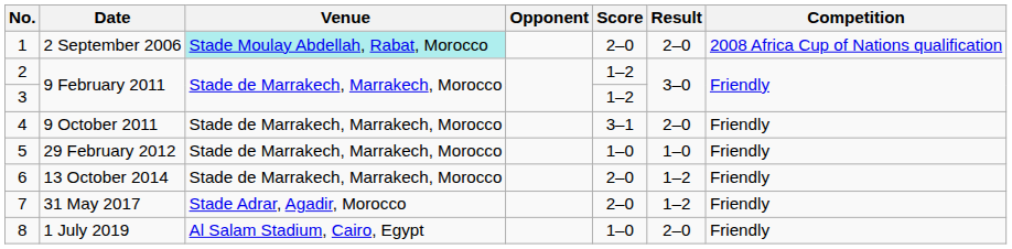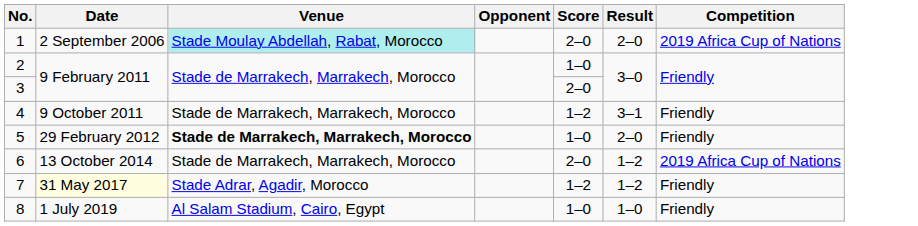1 | Competition: 2008 Africa Cup of Nations qualification -> 2019 Africa Cup of Nations
2 | Score: 1–2 -> 1–0
3 | Score: 1–2 -> 2–0
4 | Score: 3–1 -> 1–2
4 | Result: 2–0 -> 3–1
5 | Venue: normal -> bold
5 | Result: 1–0 -> 2–0
6 | Competition: Friendly -> 2019 Africa Cup of Nations
7 | Date: no background -> lightyellow background
7 | Score: 2–0 -> 1–2
8 | Result: 2–0 -> 1–0
